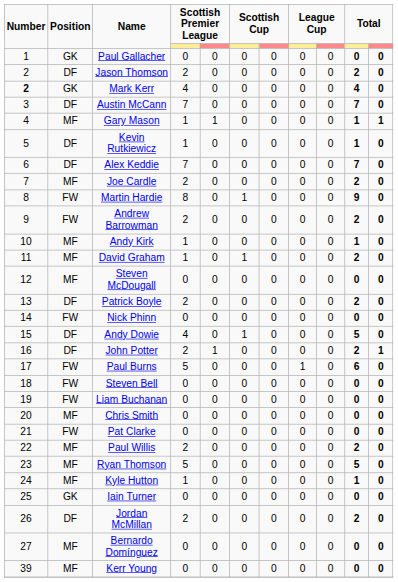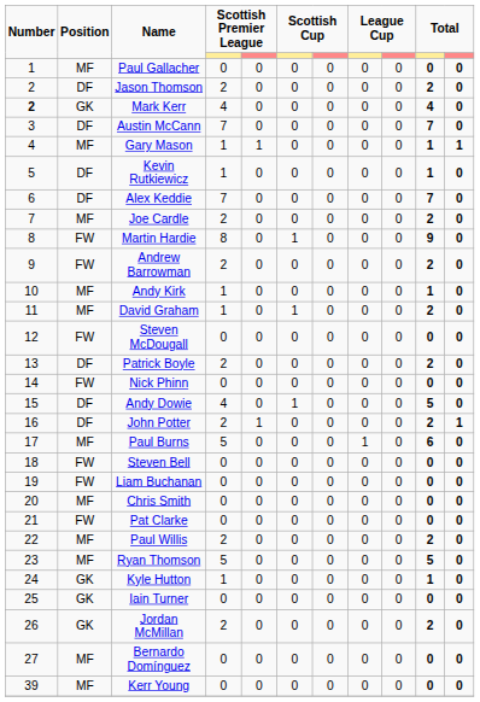Paul Gallacher | Position: GK -> MF
Steven McDougall | Position: MF -> FW
Paul Burns | Position: FW -> MF
Kyle Hutton | Position: MF -> GK
Jordan McMillan | Position: DF -> GK
